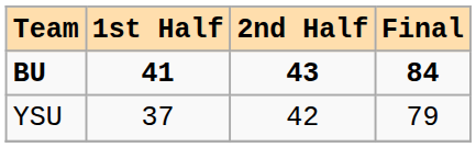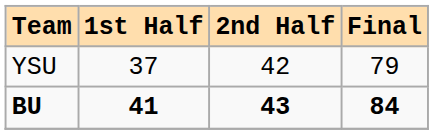rows swapped: YSU <-> BU
